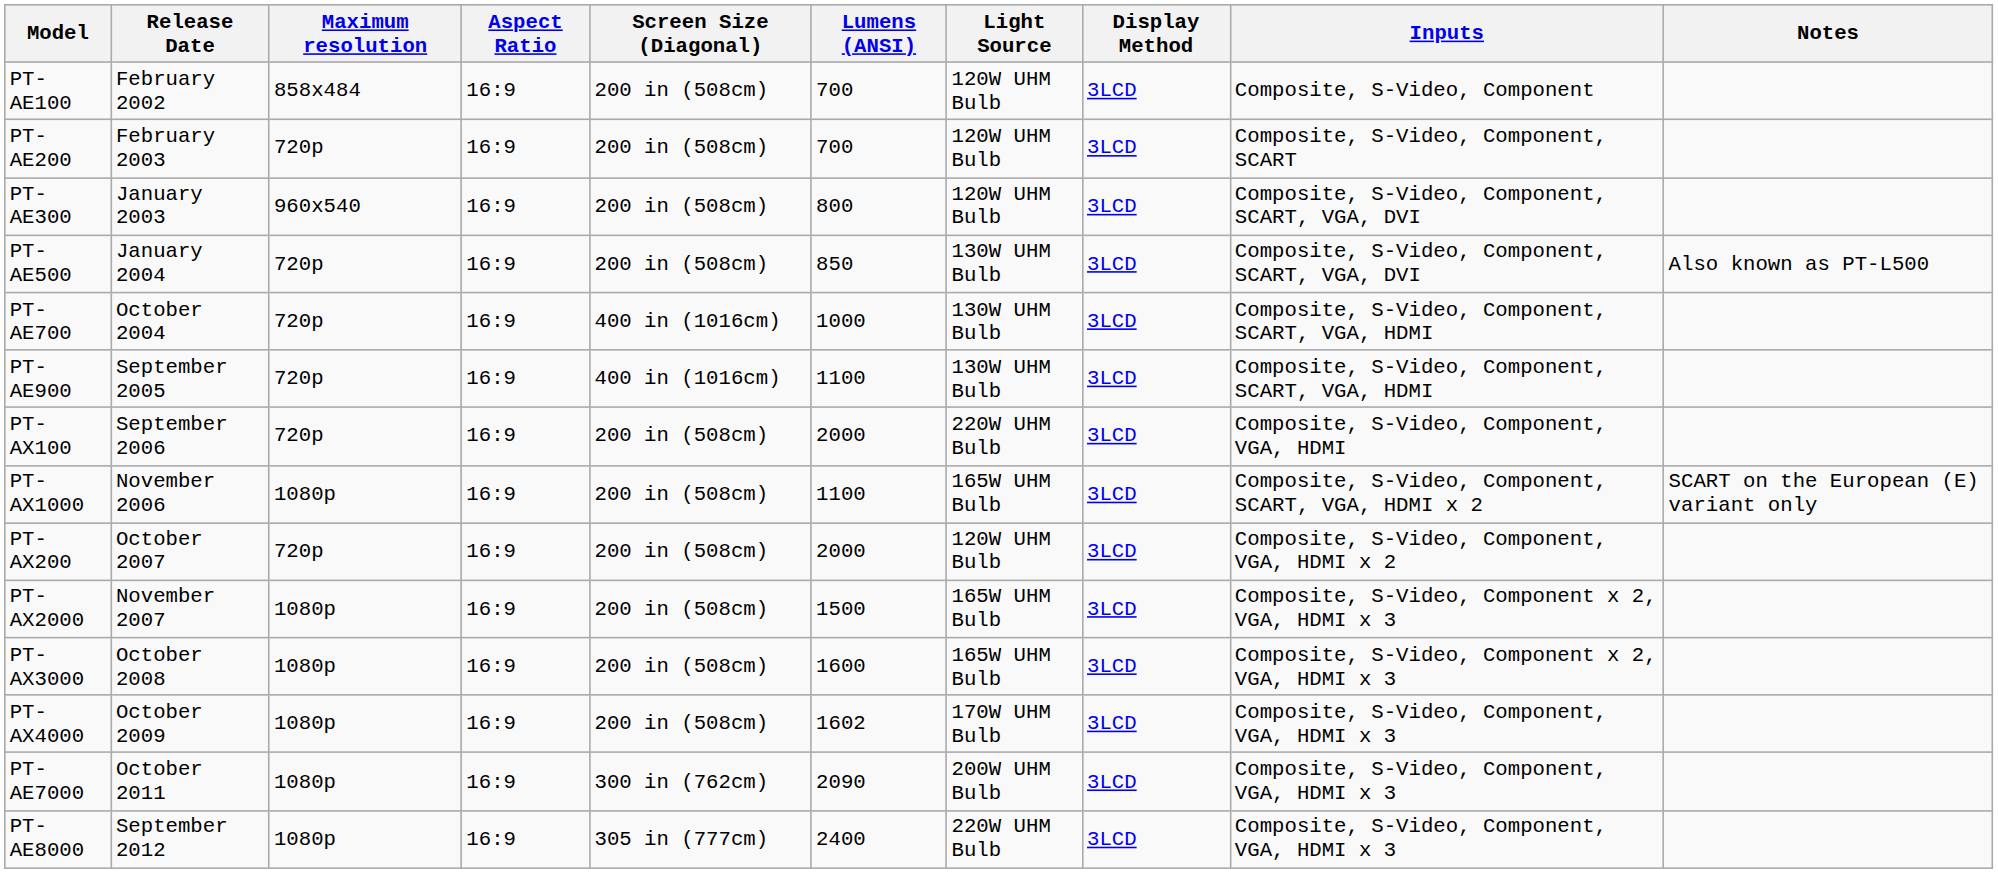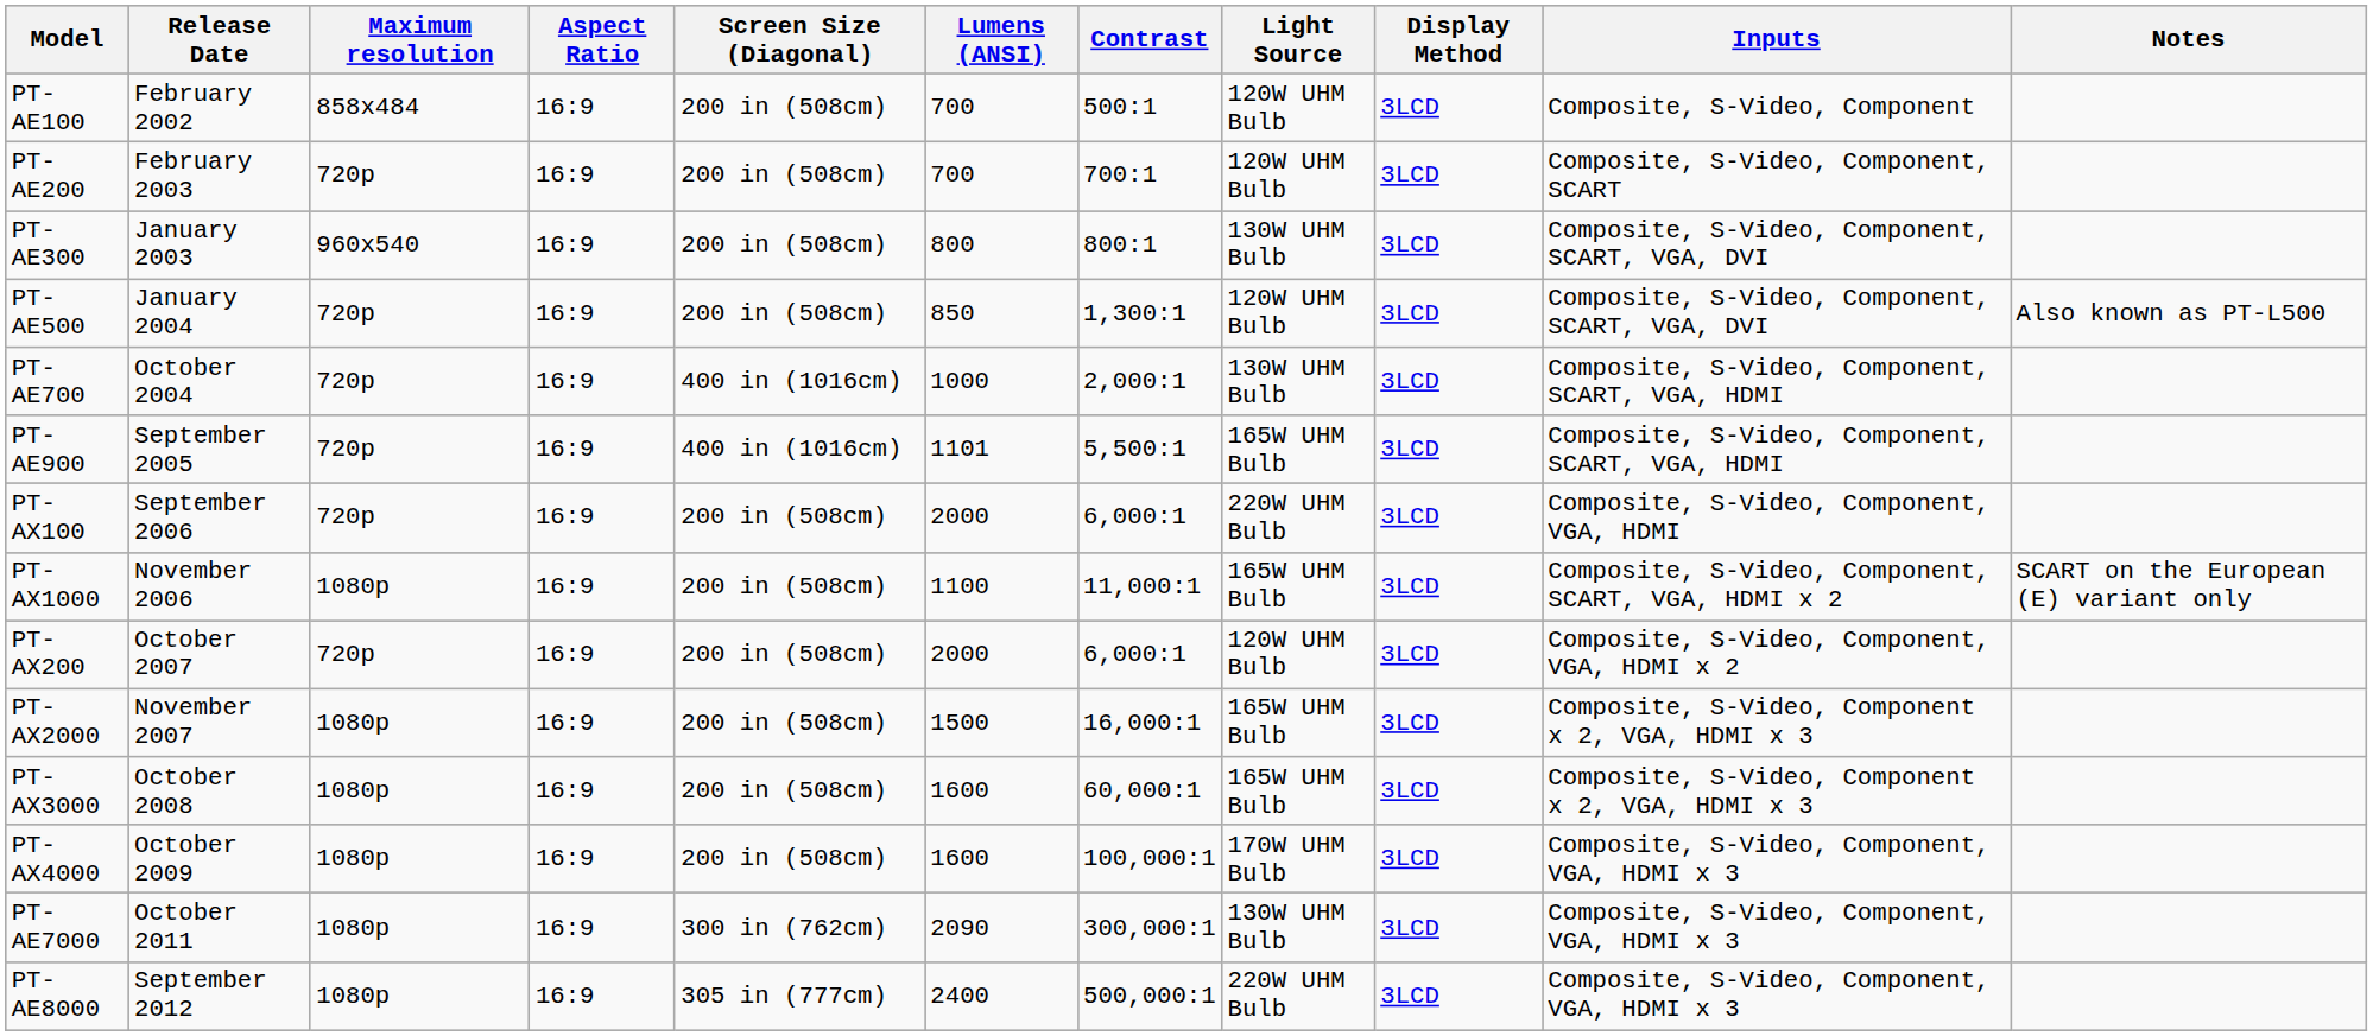+ column: Contrast | 500:1 | 700:1 | 800:1 | 1,300:1 | 2,000:1 | 5,500:1 | 6,000:1 | 11,000:1 | 6,000:1 | 16,000:1 | 60,000:1 | 100,000:1 | 300,000:1 | 500,000:1
PT-AE300 | Light Source: 120W UHM Bulb -> 130W UHM Bulb
PT-AE500 | Light Source: 130W UHM Bulb -> 120W UHM Bulb
PT-AE900 | Lumens (ANSI): 1100 -> 1101
PT-AE900 | Light Source: 130W UHM Bulb -> 165W UHM Bulb
PT-AX4000 | Lumens (ANSI): 1602 -> 1600
PT-AE7000 | Light Source: 200W UHM Bulb -> 130W UHM Bulb
